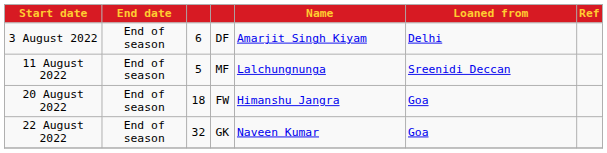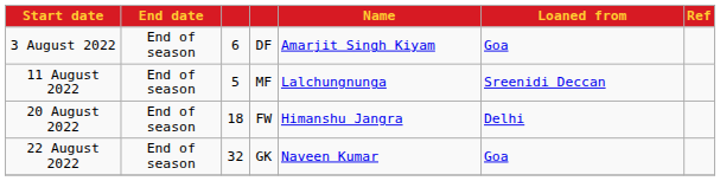3 August 2022 | Loaned from: Delhi -> Goa
20 August 2022 | Loaned from: Goa -> Delhi
